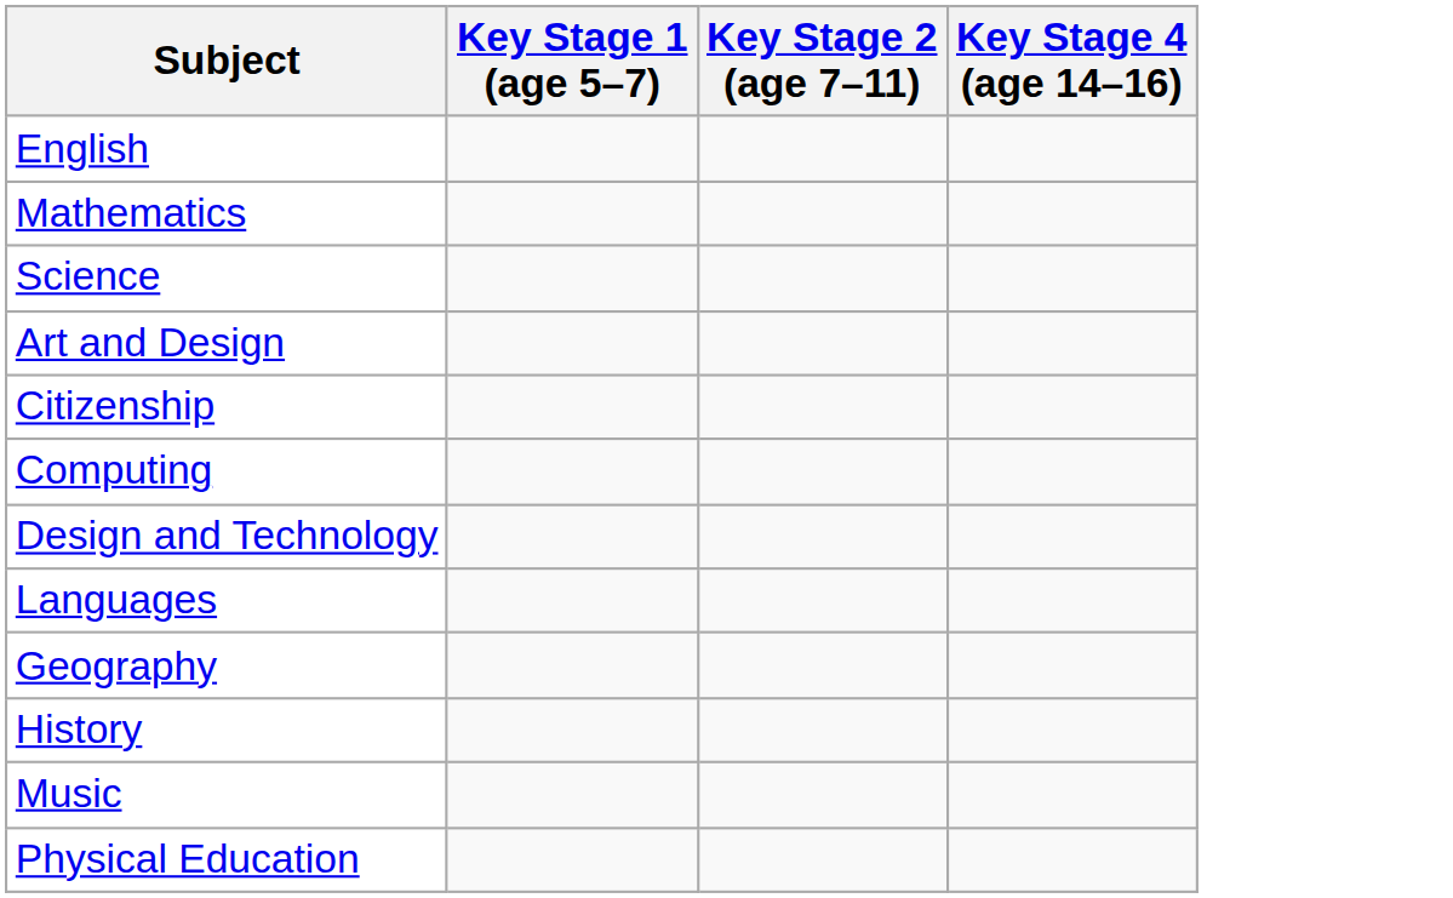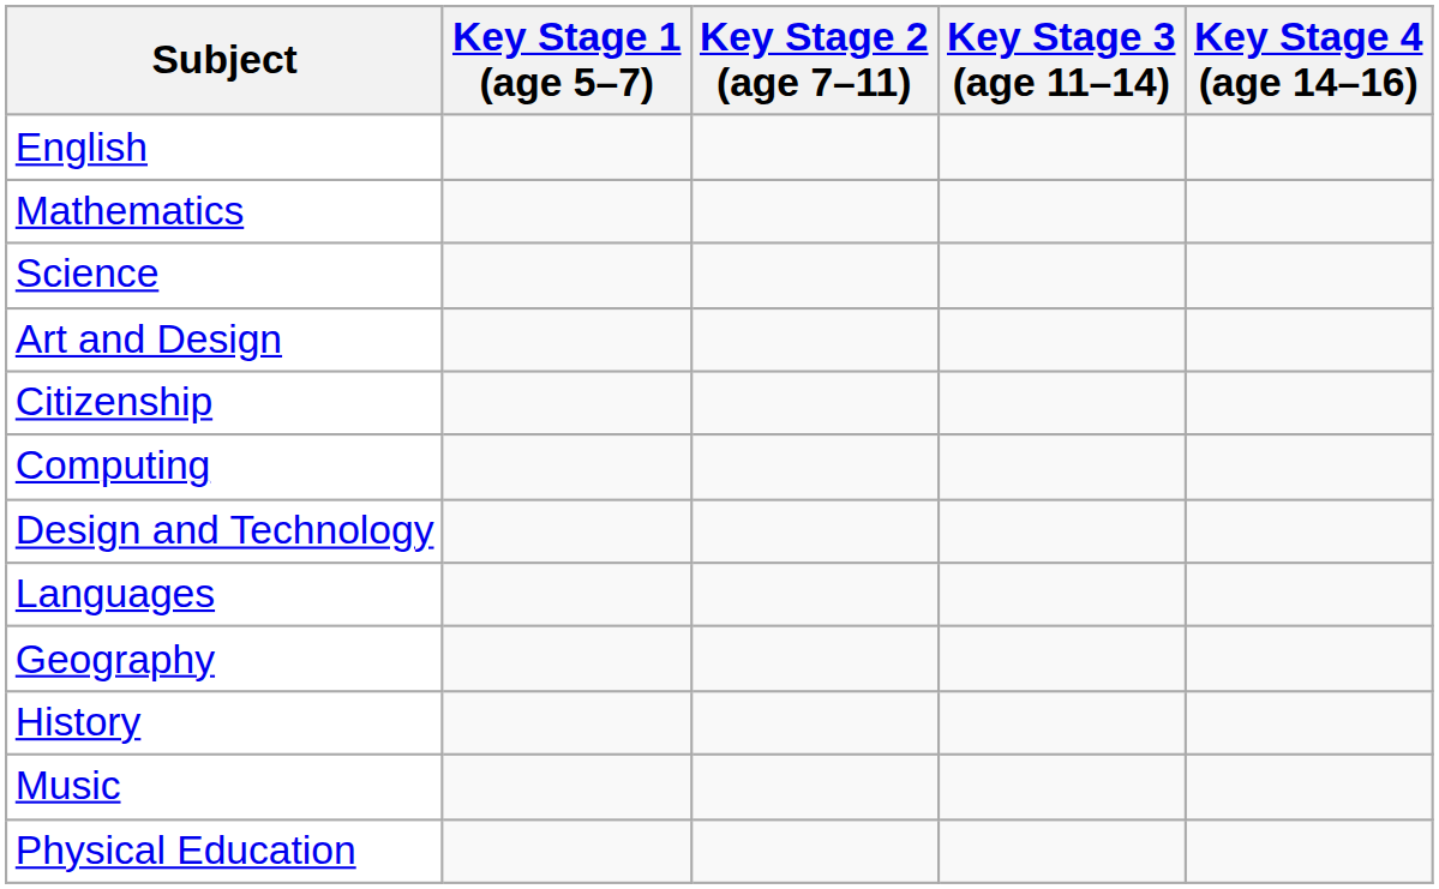+ column: Key Stage 3 (age 11–14)
